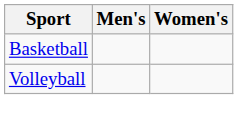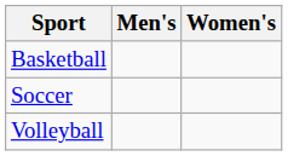+ row: Soccer
